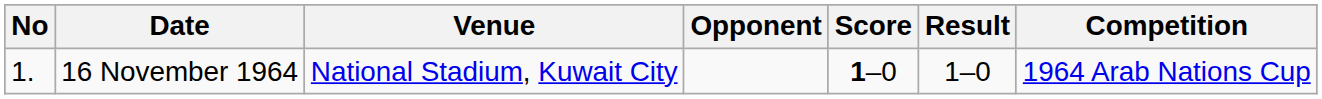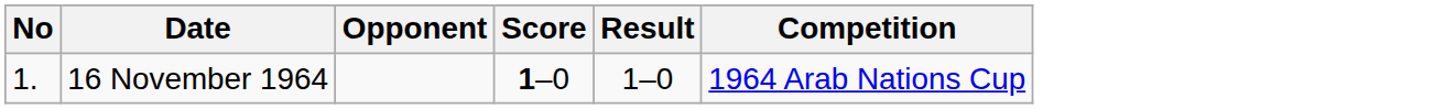- column: Venue | National Stadium, Kuwait City
